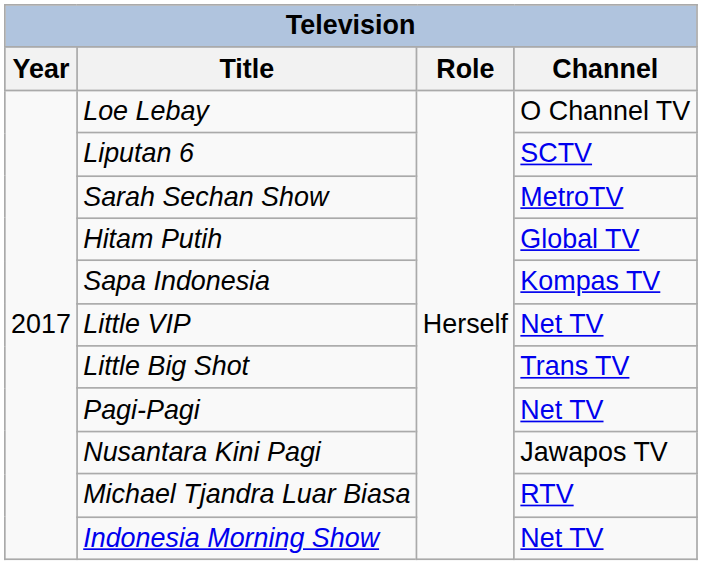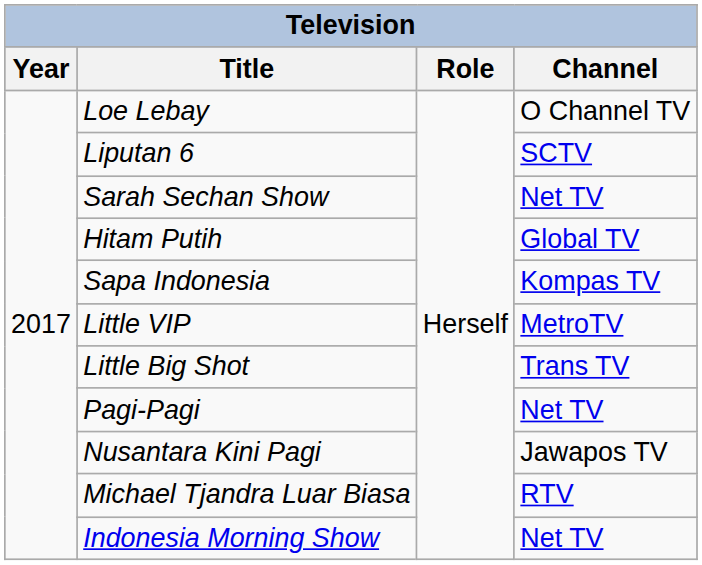Sarah Sechan Show | Channel: MetroTV -> Net TV
Little VIP | Channel: Net TV -> MetroTV
